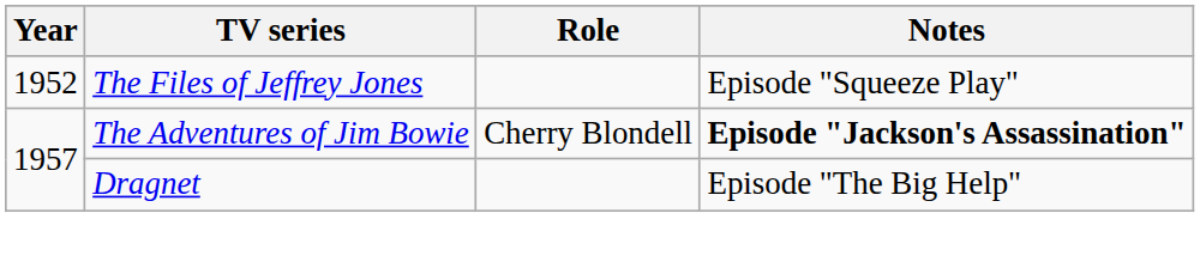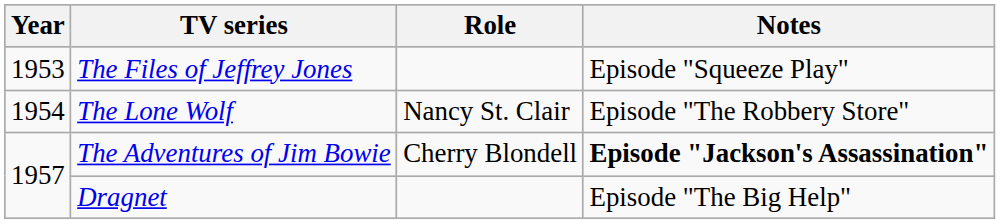The Files of Jeffrey Jones | Year: 1952 -> 1953
+ row: 1954 | The Lone Wolf | Nancy St. Clair | Episode "The Robbery Store"
